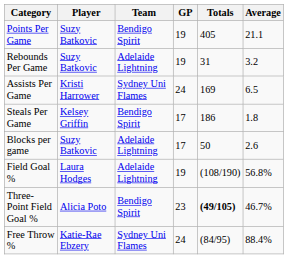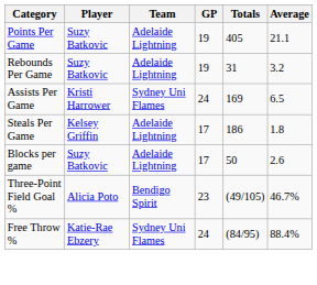Points Per Game | Team: Bendigo Spirit -> Adelaide Lightning
Steals Per Game | Team: Bendigo Spirit -> Adelaide Lightning
- row: Field Goal % | Laura Hodges | Adelaide Lightning | 19 | (108/190) | 56.8%
Three-Point Field Goal % | Totals: bold -> normal
